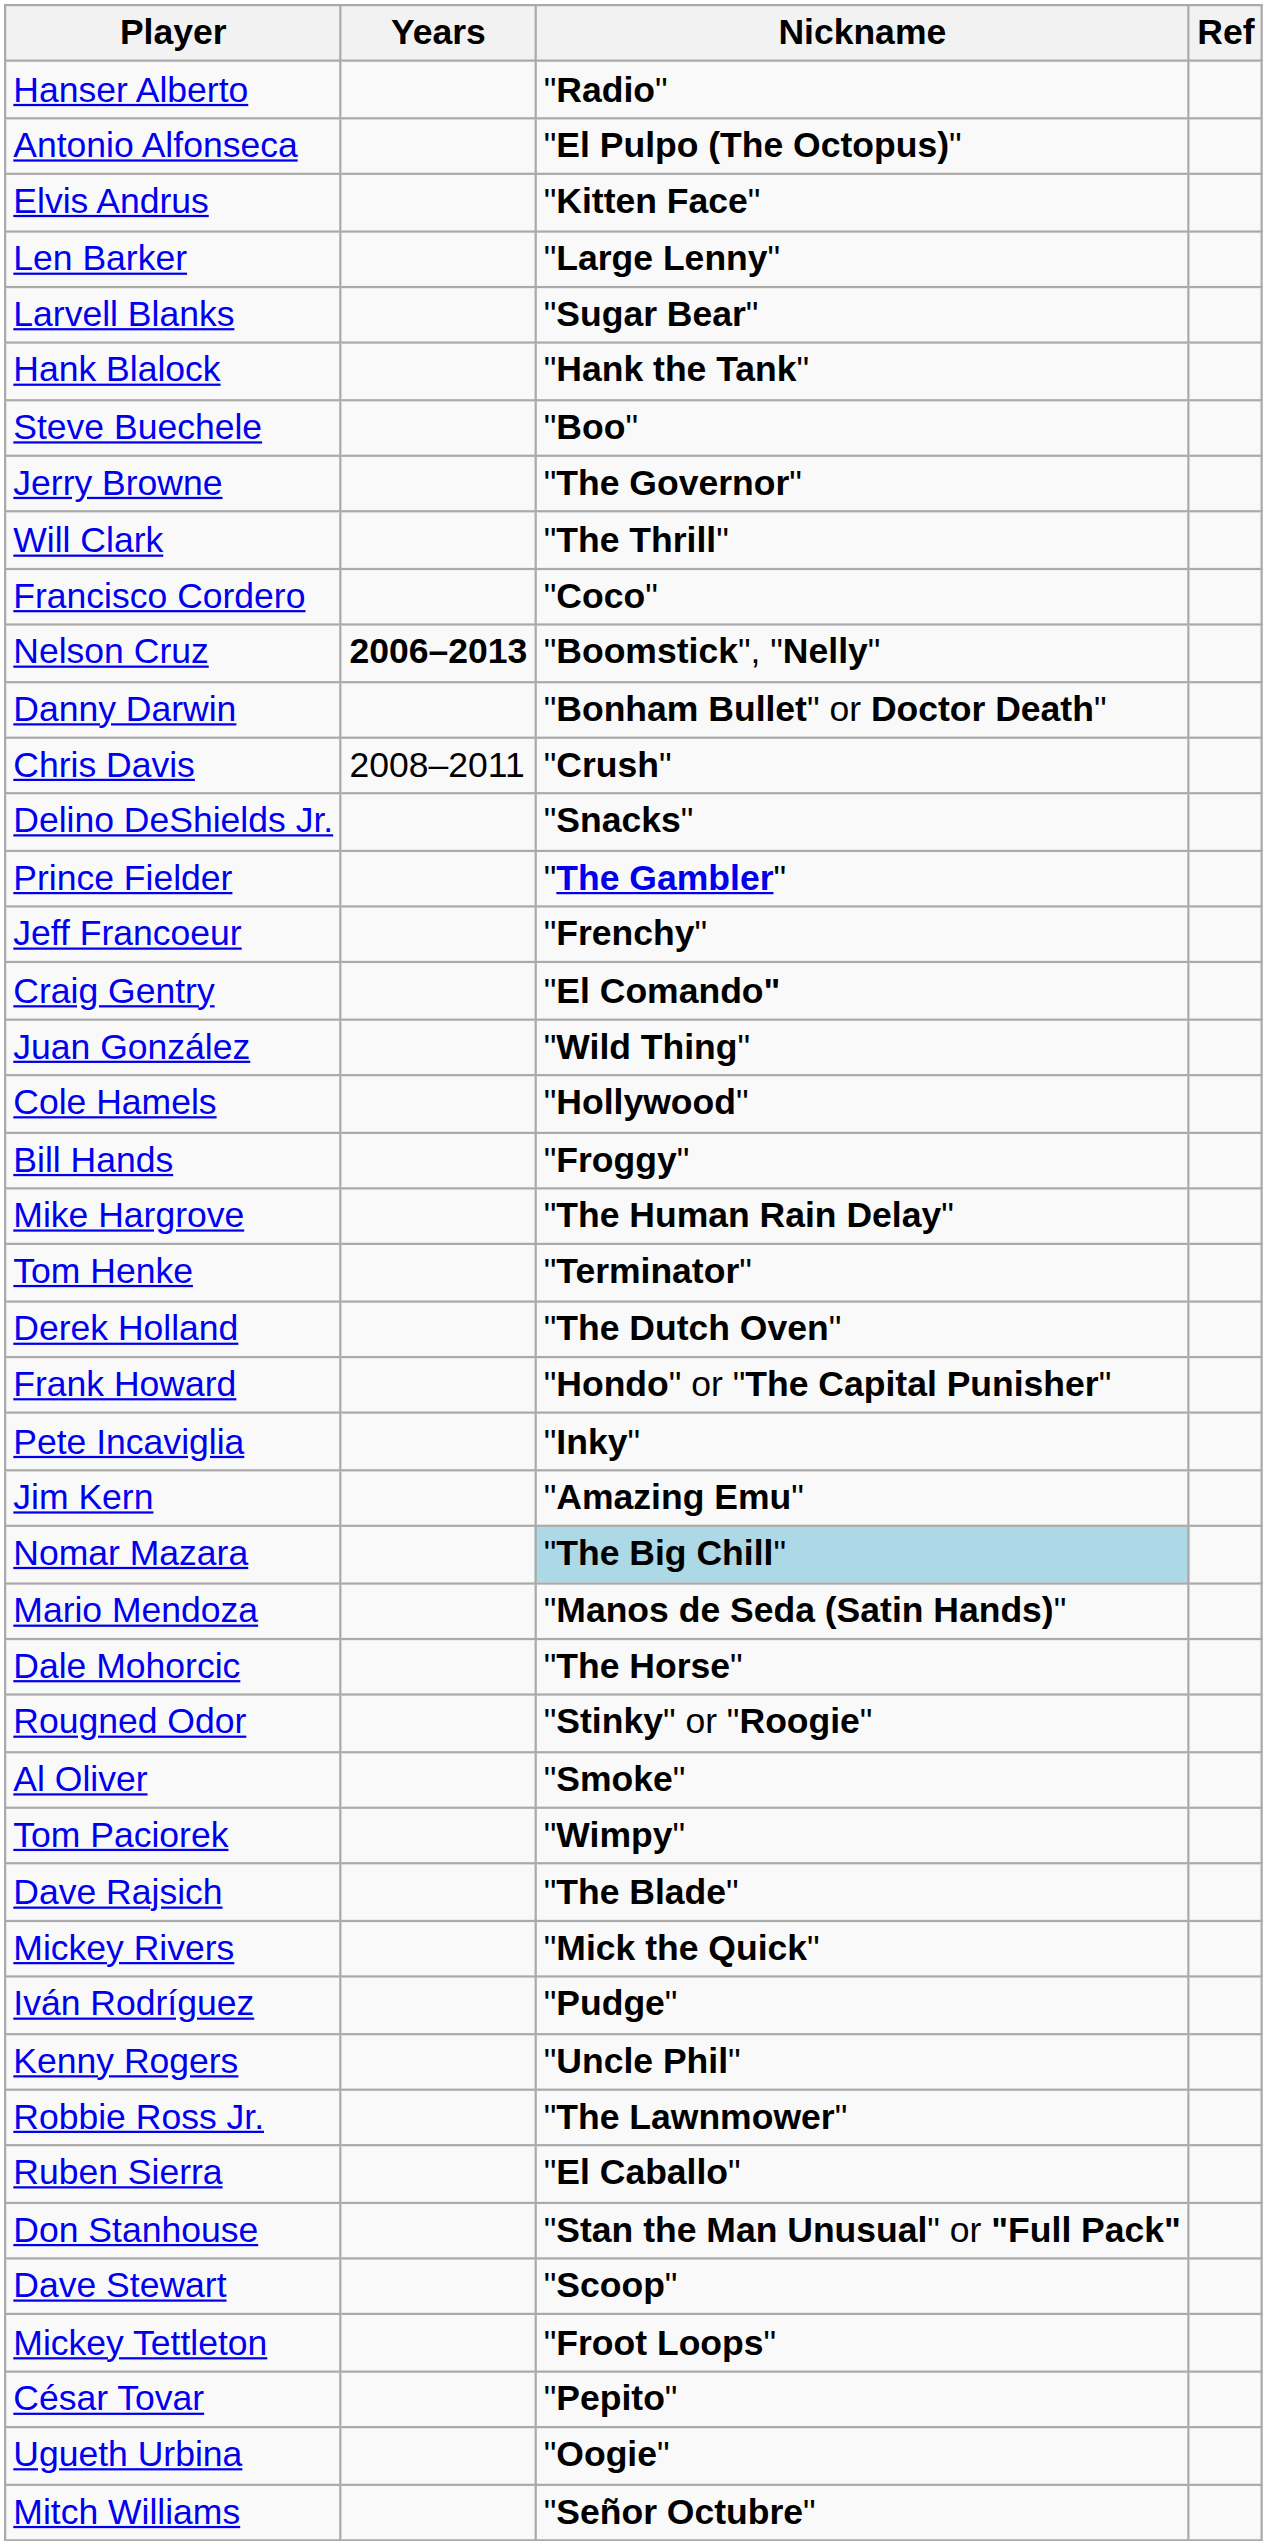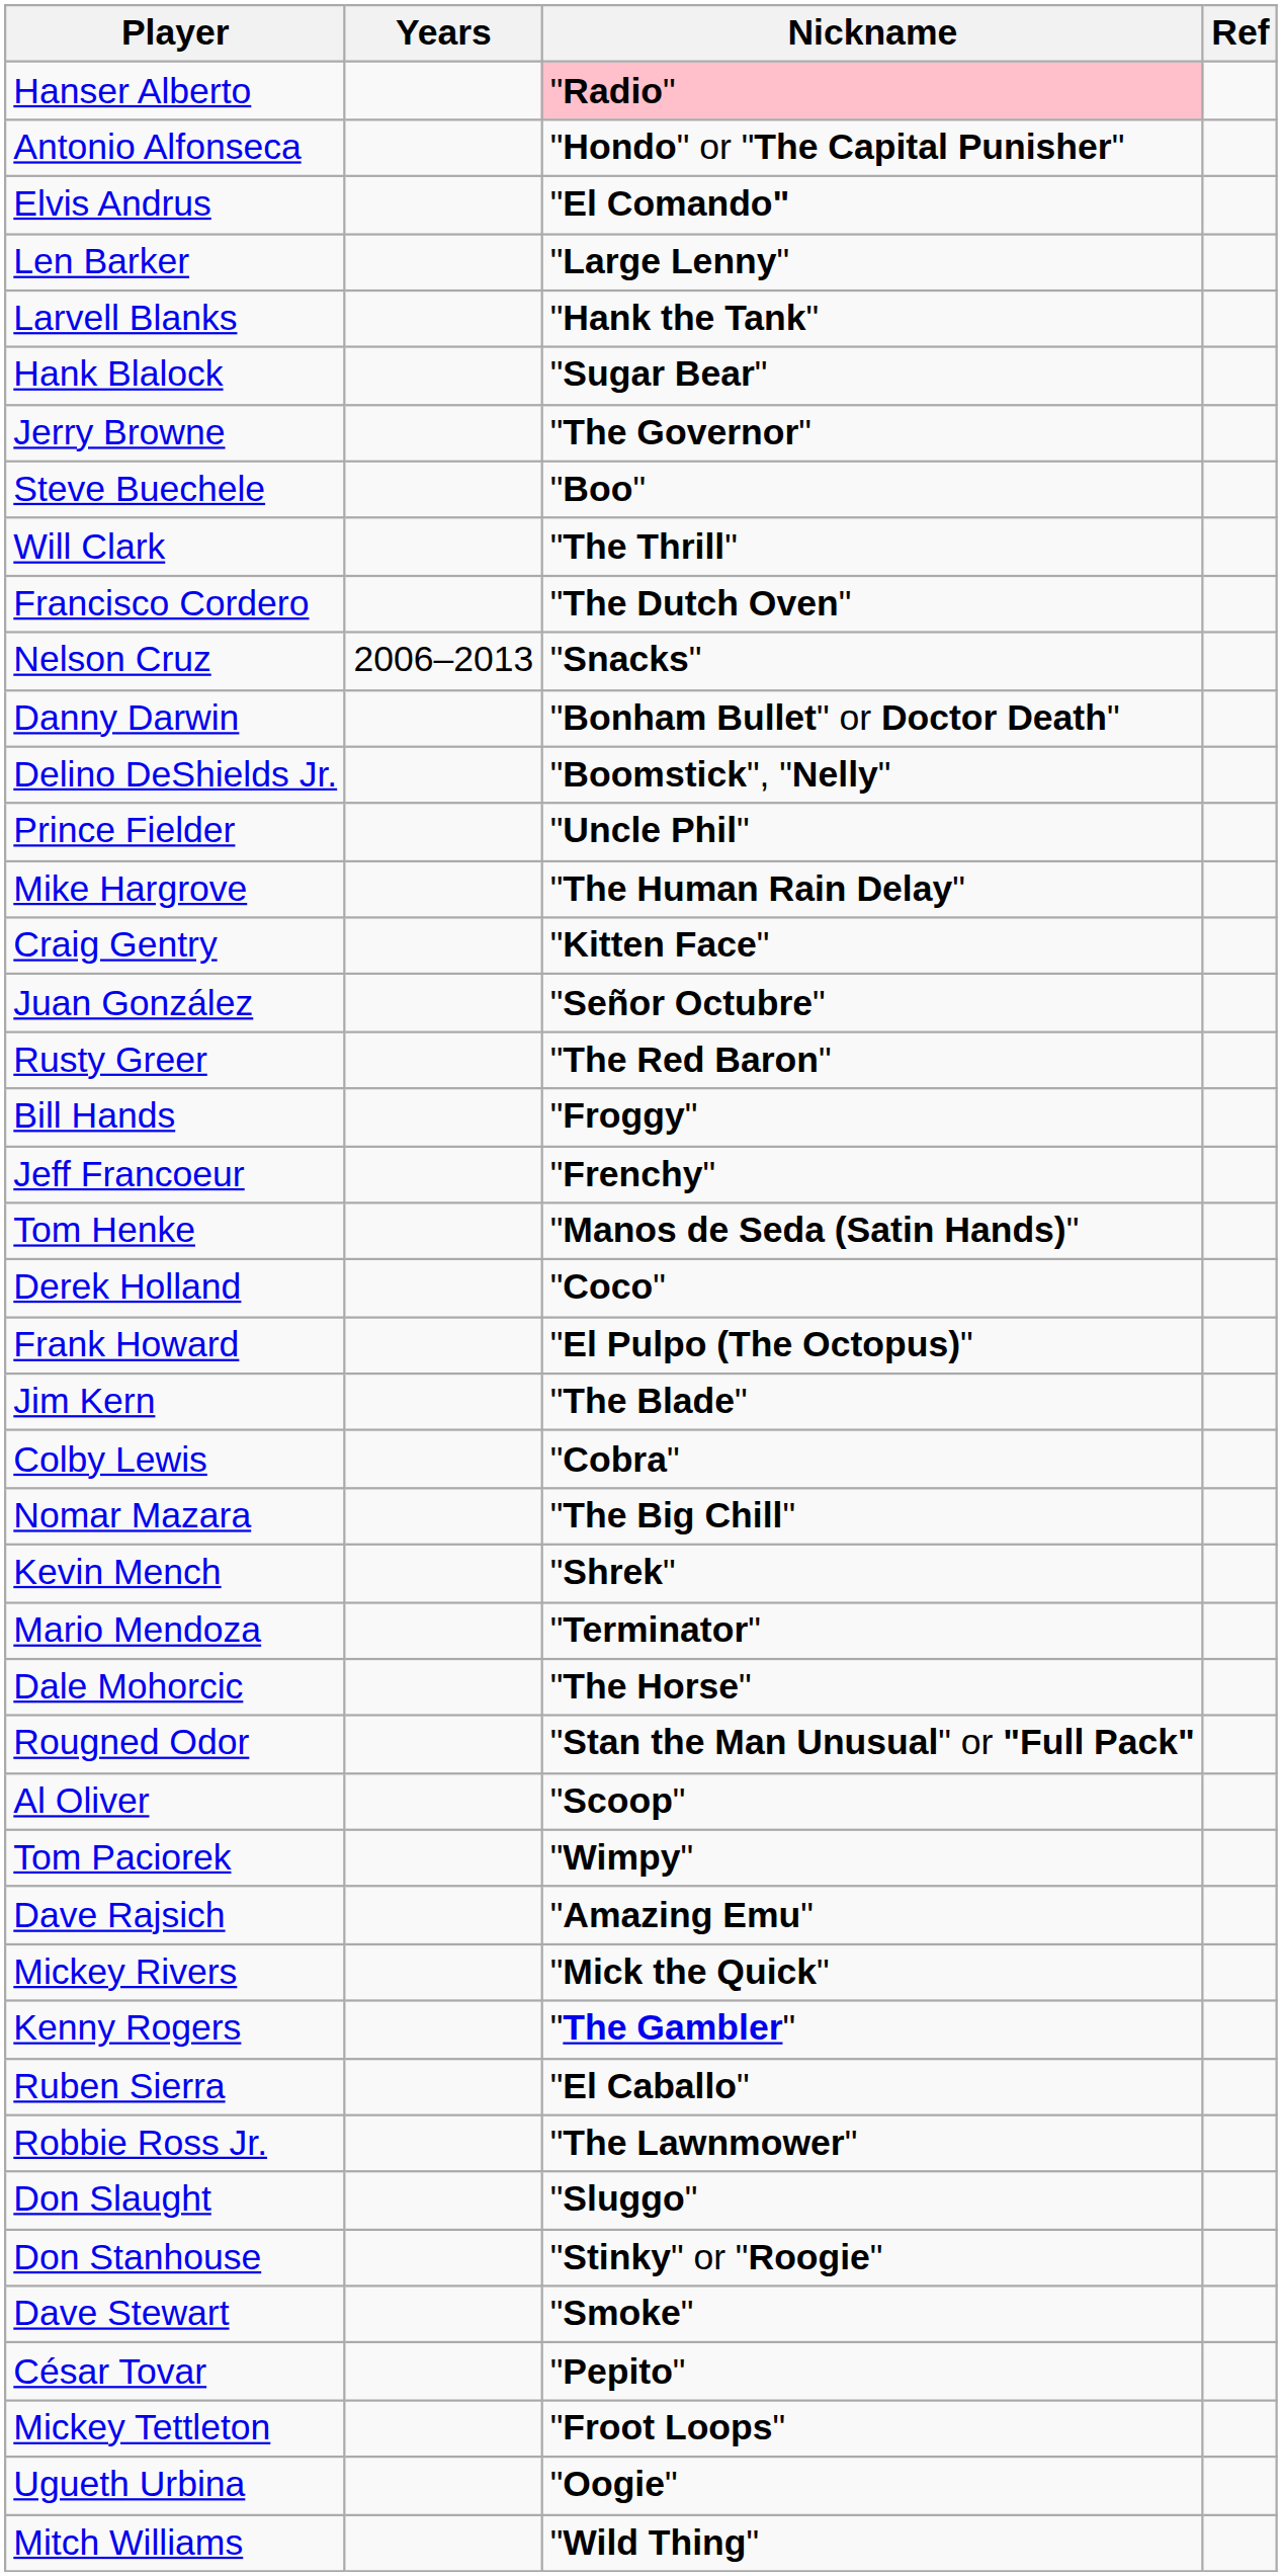Hanser Alberto | Nickname: no background -> pink background
Antonio Alfonseca | Nickname: "El Pulpo (The Octopus)" -> "Hondo" or "The Capital Punisher"
Elvis Andrus | Nickname: "Kitten Face" -> "El Comando"
Larvell Blanks | Nickname: "Sugar Bear" -> "Hank the Tank"
Hank Blalock | Nickname: "Hank the Tank" -> "Sugar Bear"
rows swapped: Jerry Browne <-> Steve Buechele
Francisco Cordero | Nickname: "Coco" -> "The Dutch Oven"
Nelson Cruz | Years: bold -> normal
Nelson Cruz | Nickname: "Boomstick", "Nelly" -> "Snacks"
- row: Chris Davis | 2008–2011 | "Crush"
Delino DeShields Jr. | Nickname: "Snacks" -> "Boomstick", "Nelly"
Prince Fielder | Nickname: "The Gambler" -> "Uncle Phil"
rows swapped: Jeff Francoeur <-> Mike Hargrove
Craig Gentry | Nickname: "El Comando" -> "Kitten Face"
Juan González | Nickname: "Wild Thing" -> "Señor Octubre"
+ row: Rusty Greer | "The Red Baron"
- row: Cole Hamels | "Hollywood"
Tom Henke | Nickname: "Terminator" -> "Manos de Seda (Satin Hands)"
Derek Holland | Nickname: "The Dutch Oven" -> "Coco"
Frank Howard | Nickname: "Hondo" or "The Capital Punisher" -> "El Pulpo (The Octopus)"
- row: Pete Incaviglia | "Inky"
Jim Kern | Nickname: "Amazing Emu" -> "The Blade"
+ row: Colby Lewis | "Cobra"
Nomar Mazara | Nickname: lightblue background -> no background
+ row: Kevin Mench | "Shrek"
Mario Mendoza | Nickname: "Manos de Seda (Satin Hands)" -> "Terminator"
Rougned Odor | Nickname: "Stinky" or "Roogie" -> "Stan the Man Unusual" or "Full Pack"
Al Oliver | Nickname: "Smoke" -> "Scoop"
Dave Rajsich | Nickname: "The Blade" -> "Amazing Emu"
- row: Iván Rodríguez | "Pudge"
Kenny Rogers | Nickname: "Uncle Phil" -> "The Gambler"
rows swapped: Robbie Ross Jr. <-> Ruben Sierra
+ row: Don Slaught | "Sluggo"
Don Stanhouse | Nickname: "Stan the Man Unusual" or "Full Pack" -> "Stinky" or "Roogie"
Dave Stewart | Nickname: "Scoop" -> "Smoke"
rows swapped: Mickey Tettleton <-> César Tovar
Mitch Williams | Nickname: "Señor Octubre" -> "Wild Thing"
